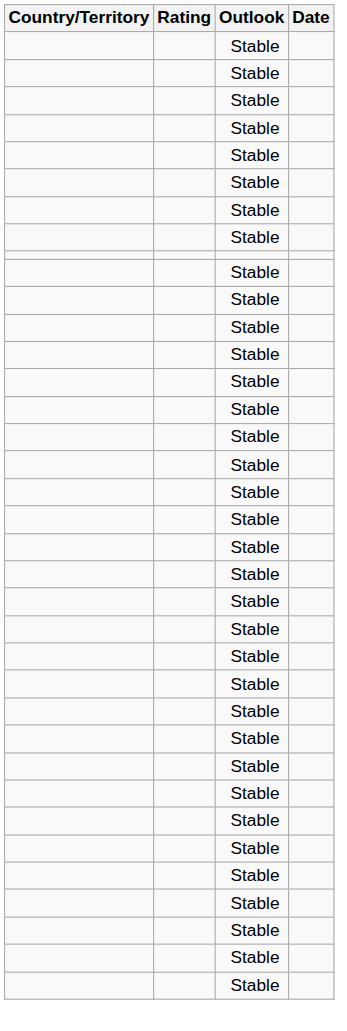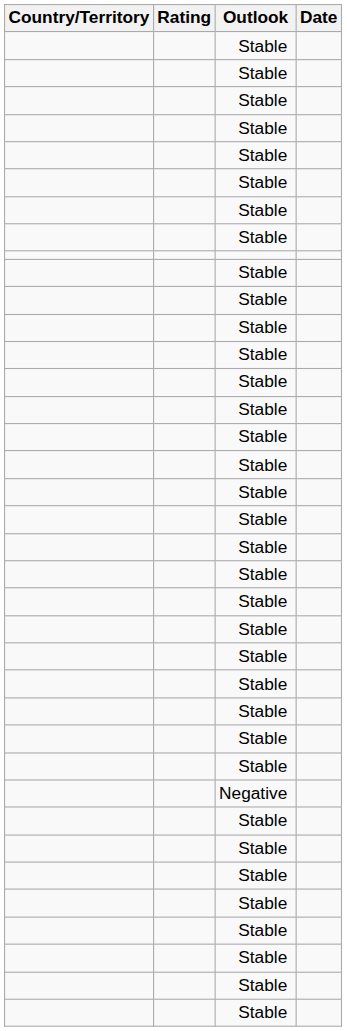+ row: Negative
